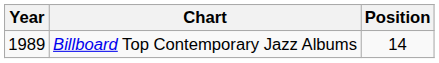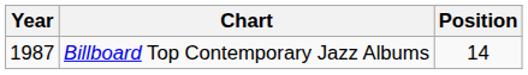Billboard Top Contemporary Jazz Albums | Year: 1989 -> 1987
